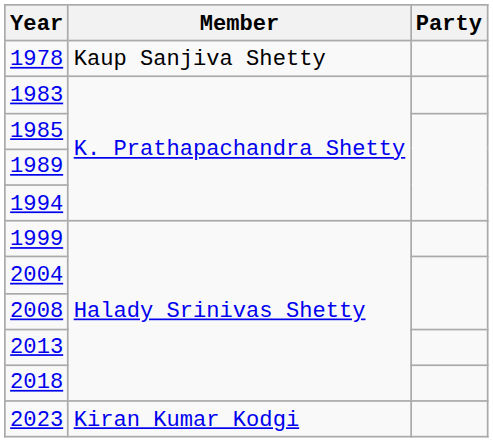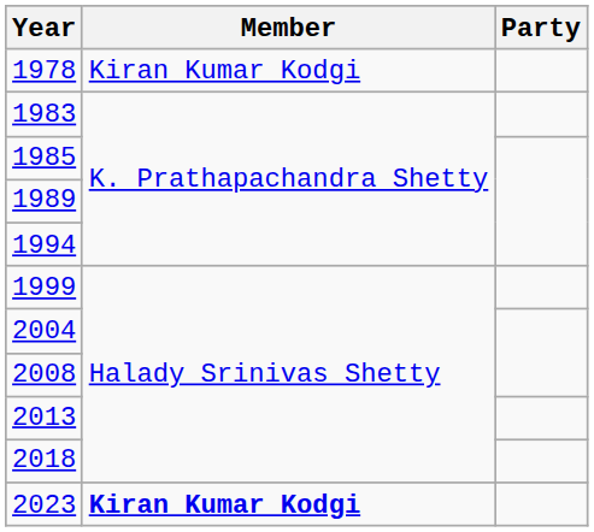1978 | Member: Kaup Sanjiva Shetty -> Kiran Kumar Kodgi
2023 | Member: normal -> bold
